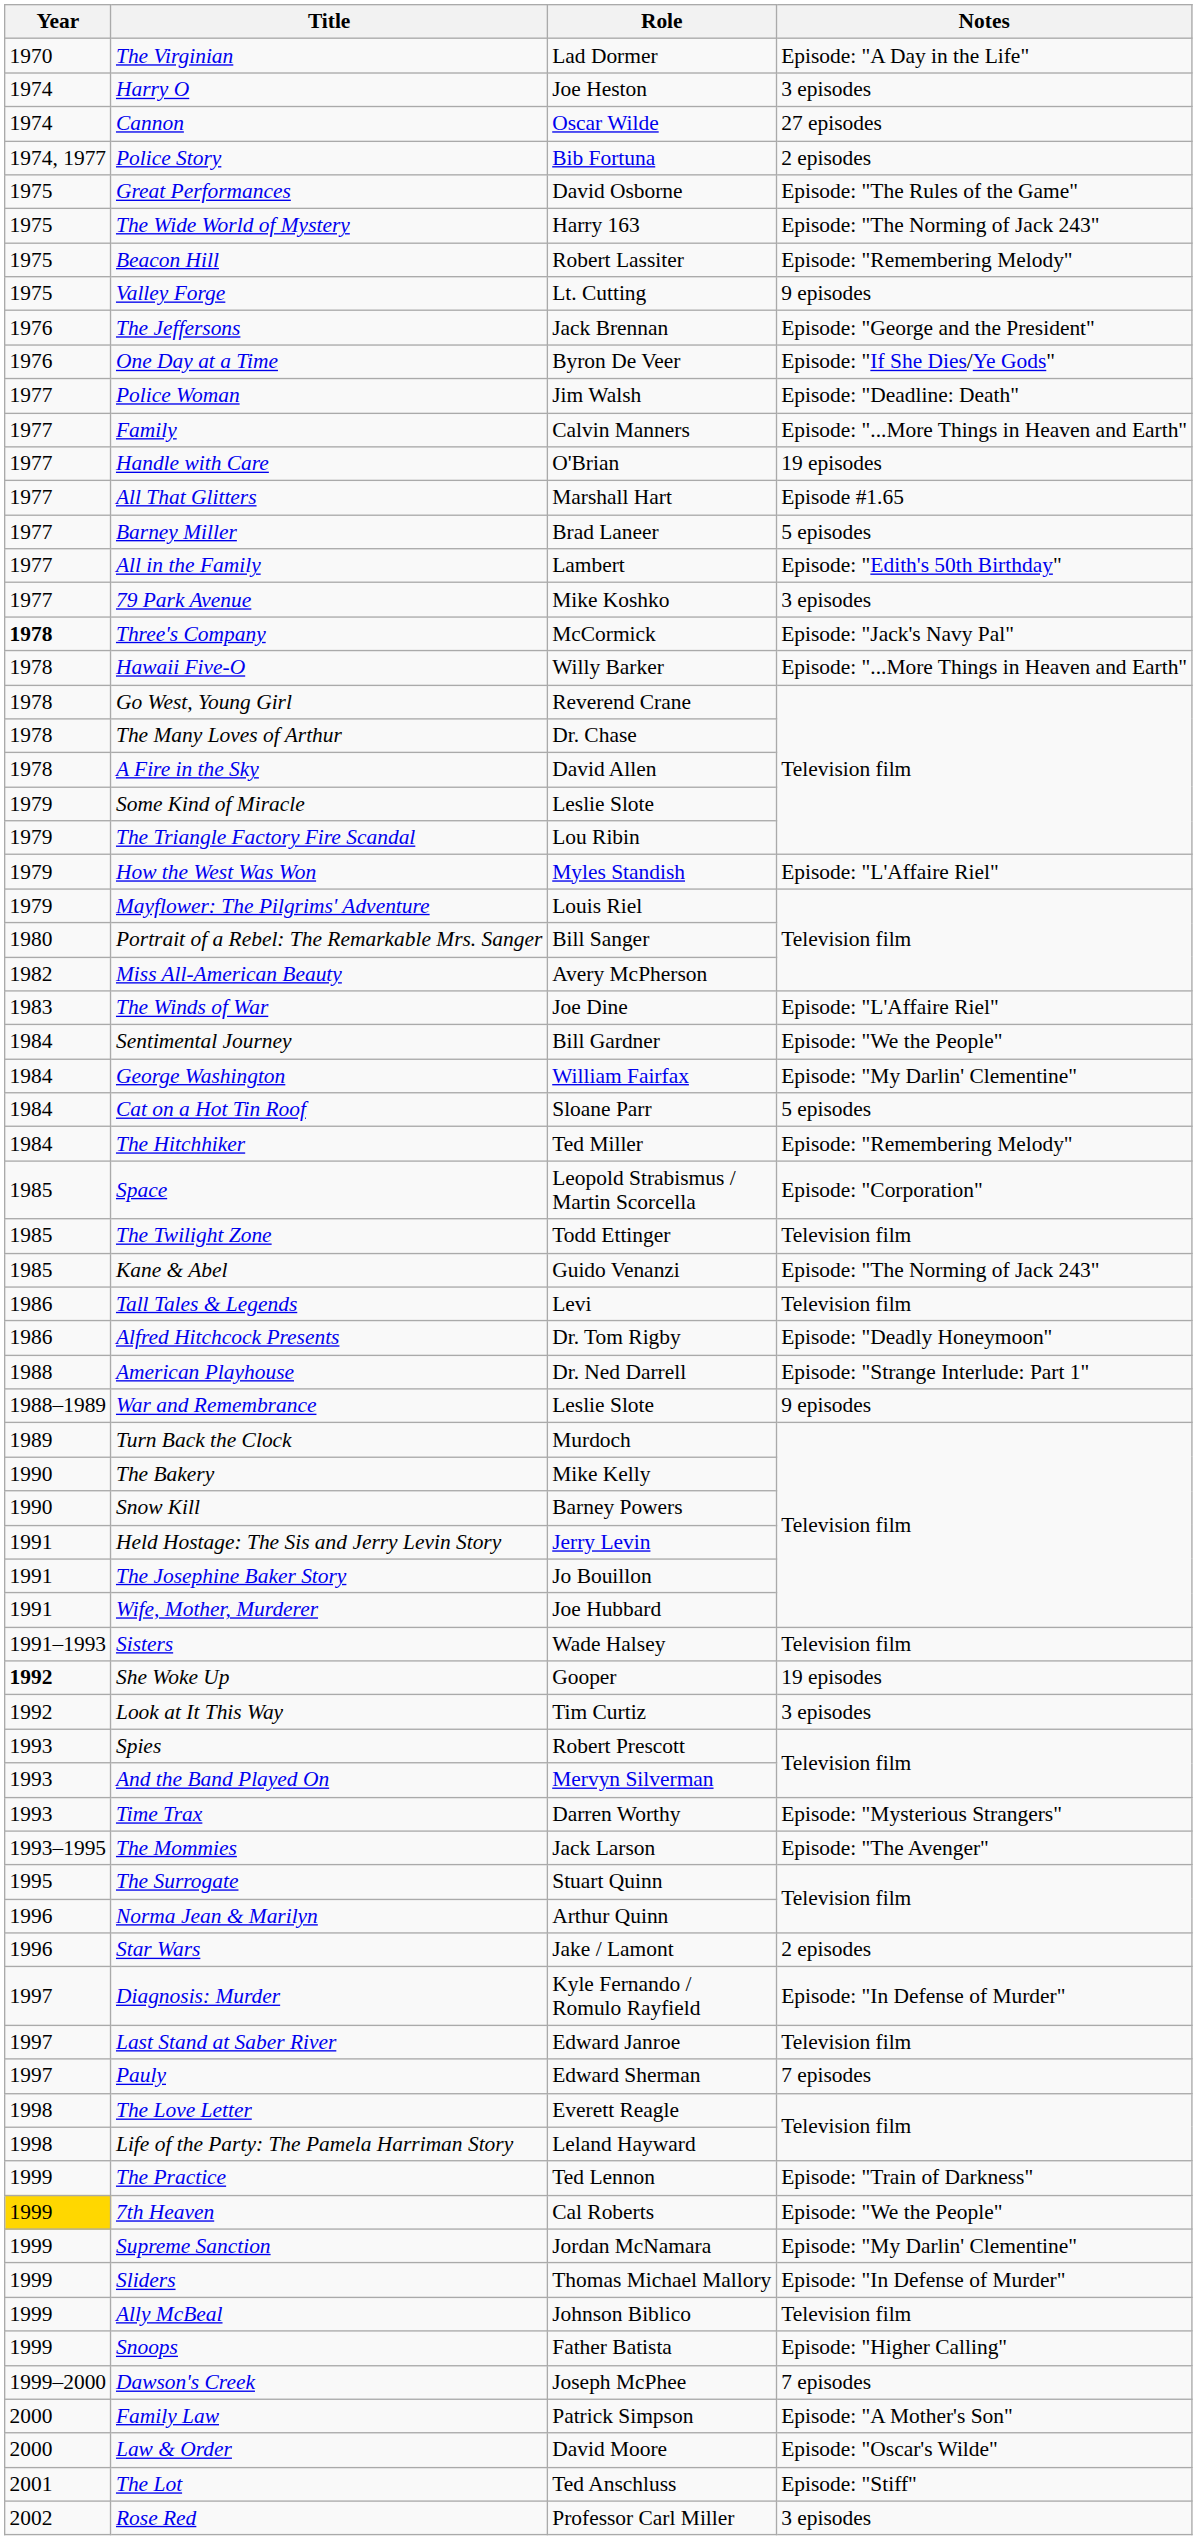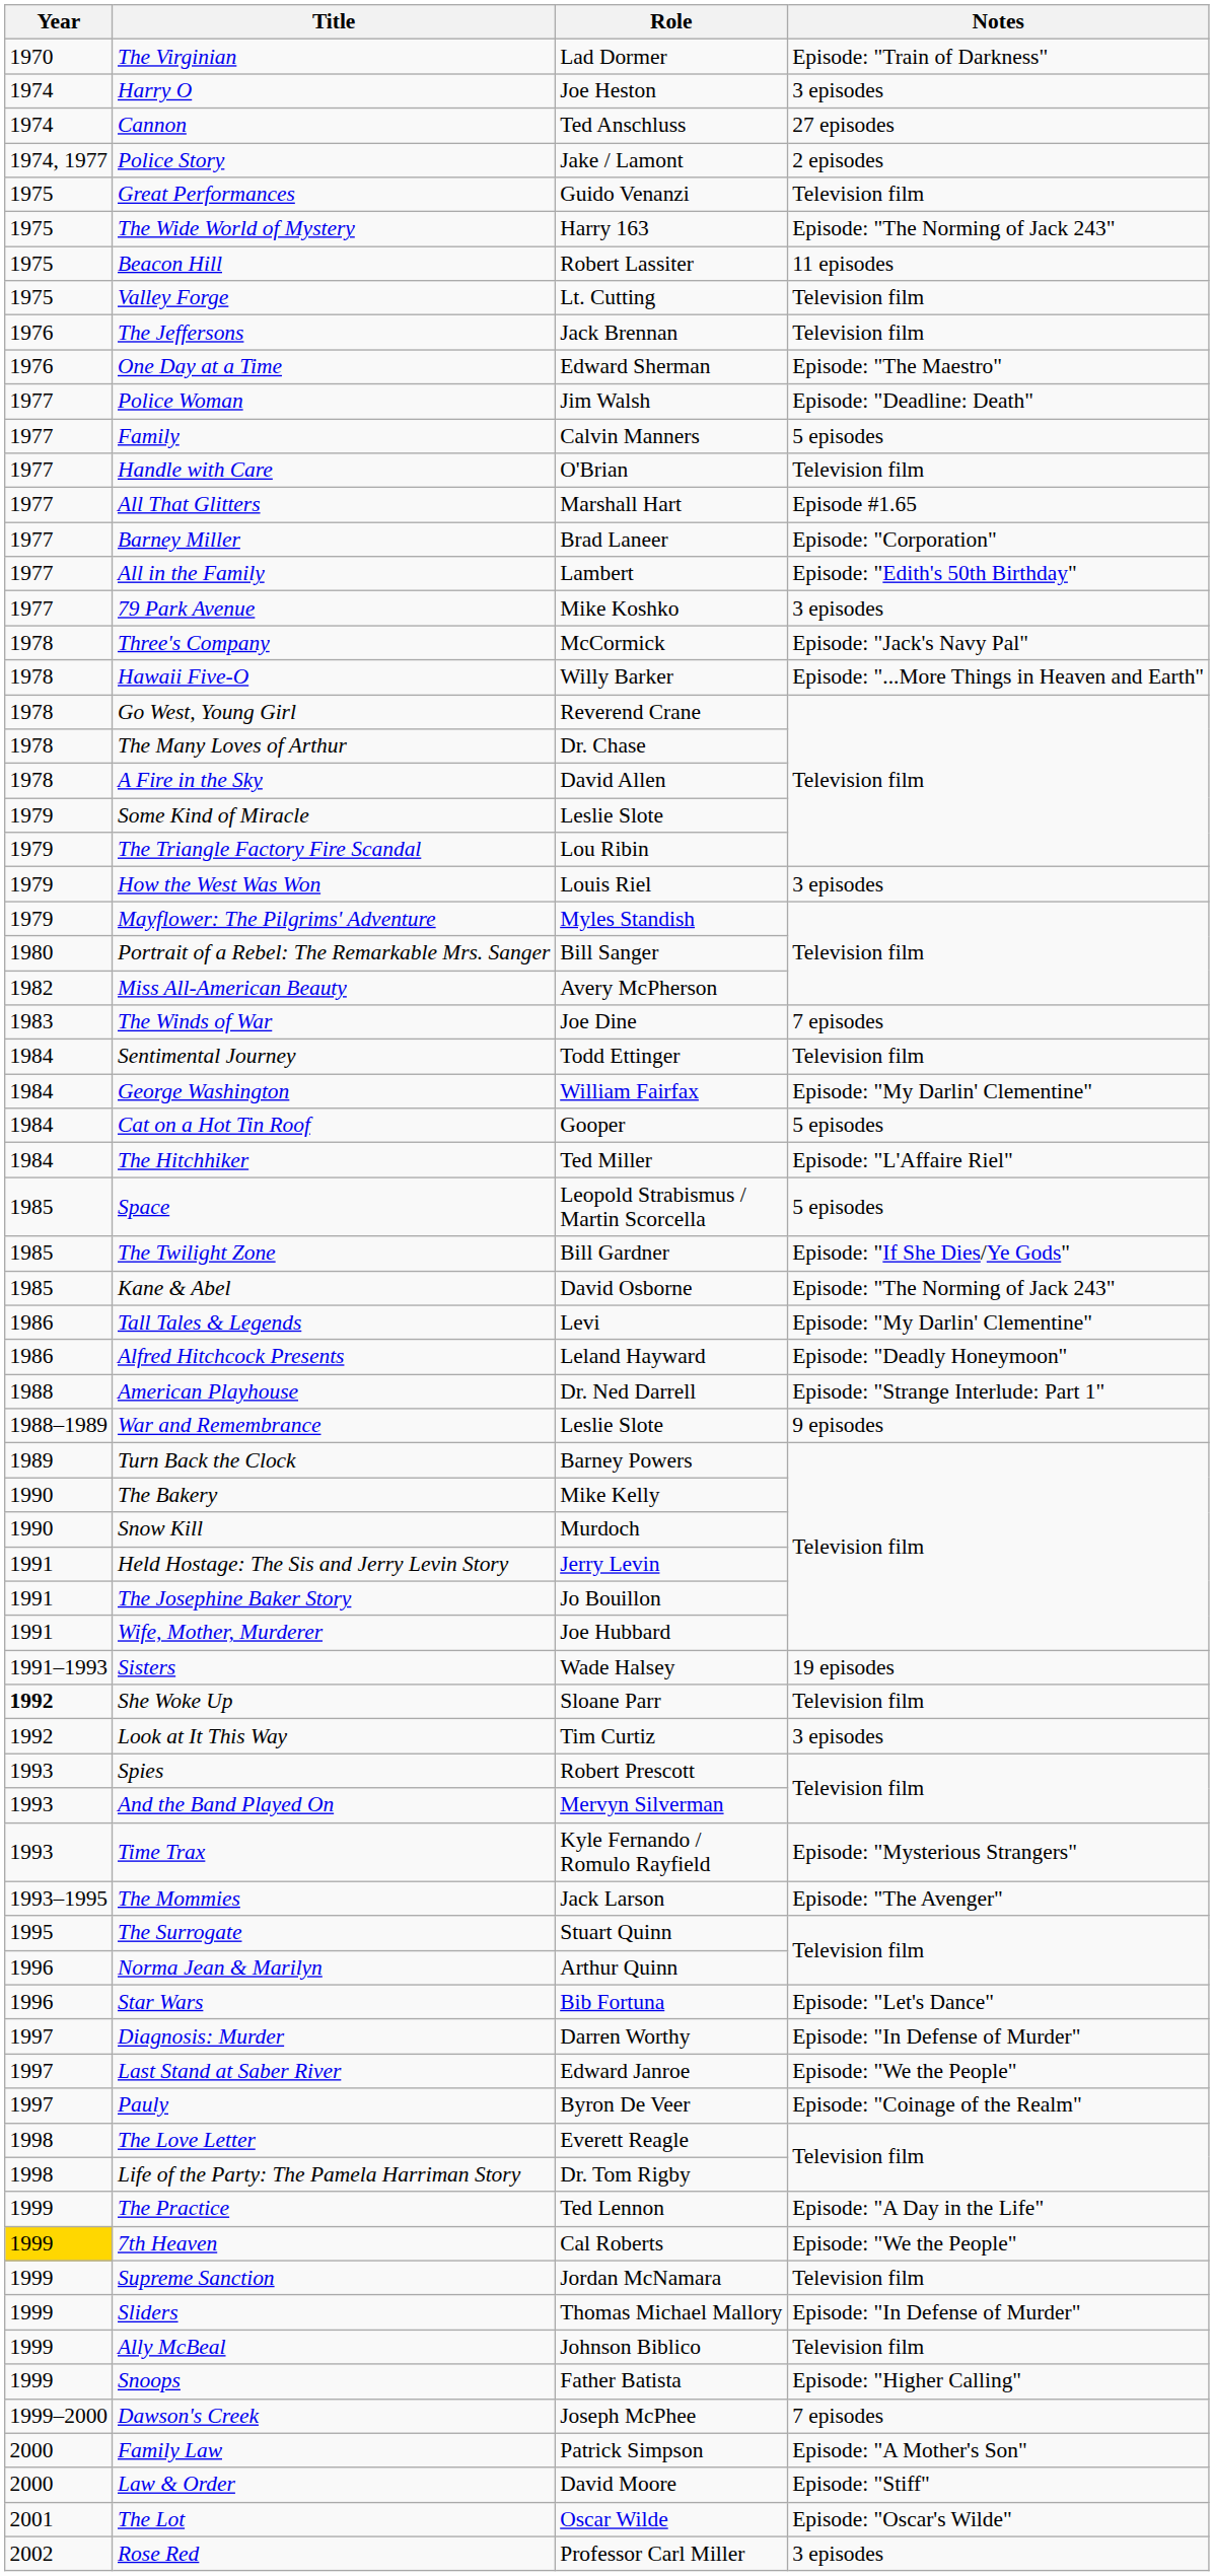The Virginian | Notes: Episode: "A Day in the Life" -> Episode: "Train of Darkness"
Cannon | Role: Oscar Wilde -> Ted Anschluss
Police Story | Role: Bib Fortuna -> Jake / Lamont
Great Performances | Role: David Osborne -> Guido Venanzi
Great Performances | Notes: Episode: "The Rules of the Game" -> Television film
Beacon Hill | Notes: Episode: "Remembering Melody" -> 11 episodes
Valley Forge | Notes: 9 episodes -> Television film
The Jeffersons | Notes: Episode: "George and the President" -> Television film
One Day at a Time | Role: Byron De Veer -> Edward Sherman
One Day at a Time | Notes: Episode: "If She Dies/Ye Gods" -> Episode: "The Maestro"
Family | Notes: Episode: "...More Things in Heaven and Earth" -> 5 episodes
Handle with Care | Notes: 19 episodes -> Television film
Barney Miller | Notes: 5 episodes -> Episode: "Corporation"
Three's Company | Year: bold -> normal
How the West Was Won | Role: Myles Standish -> Louis Riel
How the West Was Won | Notes: Episode: "L'Affaire Riel" -> 3 episodes
Mayflower: The Pilgrims' Adventure | Role: Louis Riel -> Myles Standish
The Winds of War | Notes: Episode: "L'Affaire Riel" -> 7 episodes
Sentimental Journey | Role: Bill Gardner -> Todd Ettinger
Sentimental Journey | Notes: Episode: "We the People" -> Television film
Cat on a Hot Tin Roof | Role: Sloane Parr -> Gooper
The Hitchhiker | Notes: Episode: "Remembering Melody" -> Episode: "L'Affaire Riel"
Space | Notes: Episode: "Corporation" -> 5 episodes
The Twilight Zone | Role: Todd Ettinger -> Bill Gardner
The Twilight Zone | Notes: Television film -> Episode: "If She Dies/Ye Gods"
Kane & Abel | Role: Guido Venanzi -> David Osborne
Tall Tales & Legends | Notes: Television film -> Episode: "My Darlin' Clementine"
Alfred Hitchcock Presents | Role: Dr. Tom Rigby -> Leland Hayward
Turn Back the Clock | Role: Murdoch -> Barney Powers
Snow Kill | Role: Barney Powers -> Murdoch
Sisters | Notes: Television film -> 19 episodes
She Woke Up | Role: Gooper -> Sloane Parr
She Woke Up | Notes: 19 episodes -> Television film
Time Trax | Role: Darren Worthy -> Kyle Fernando / Romulo Rayfield
Star Wars | Role: Jake / Lamont -> Bib Fortuna
Star Wars | Notes: 2 episodes -> Episode: "Let's Dance"
Diagnosis: Murder | Role: Kyle Fernando / Romulo Rayfield -> Darren Worthy
Last Stand at Saber River | Notes: Television film -> Episode: "We the People"
Pauly | Role: Edward Sherman -> Byron De Veer
Pauly | Notes: 7 episodes -> Episode: "Coinage of the Realm"
Life of the Party: The Pamela Harriman Story | Role: Leland Hayward -> Dr. Tom Rigby
The Practice | Notes: Episode: "Train of Darkness" -> Episode: "A Day in the Life"
Supreme Sanction | Notes: Episode: "My Darlin' Clementine" -> Television film
Law & Order | Notes: Episode: "Oscar's Wilde" -> Episode: "Stiff"
The Lot | Role: Ted Anschluss -> Oscar Wilde
The Lot | Notes: Episode: "Stiff" -> Episode: "Oscar's Wilde"
